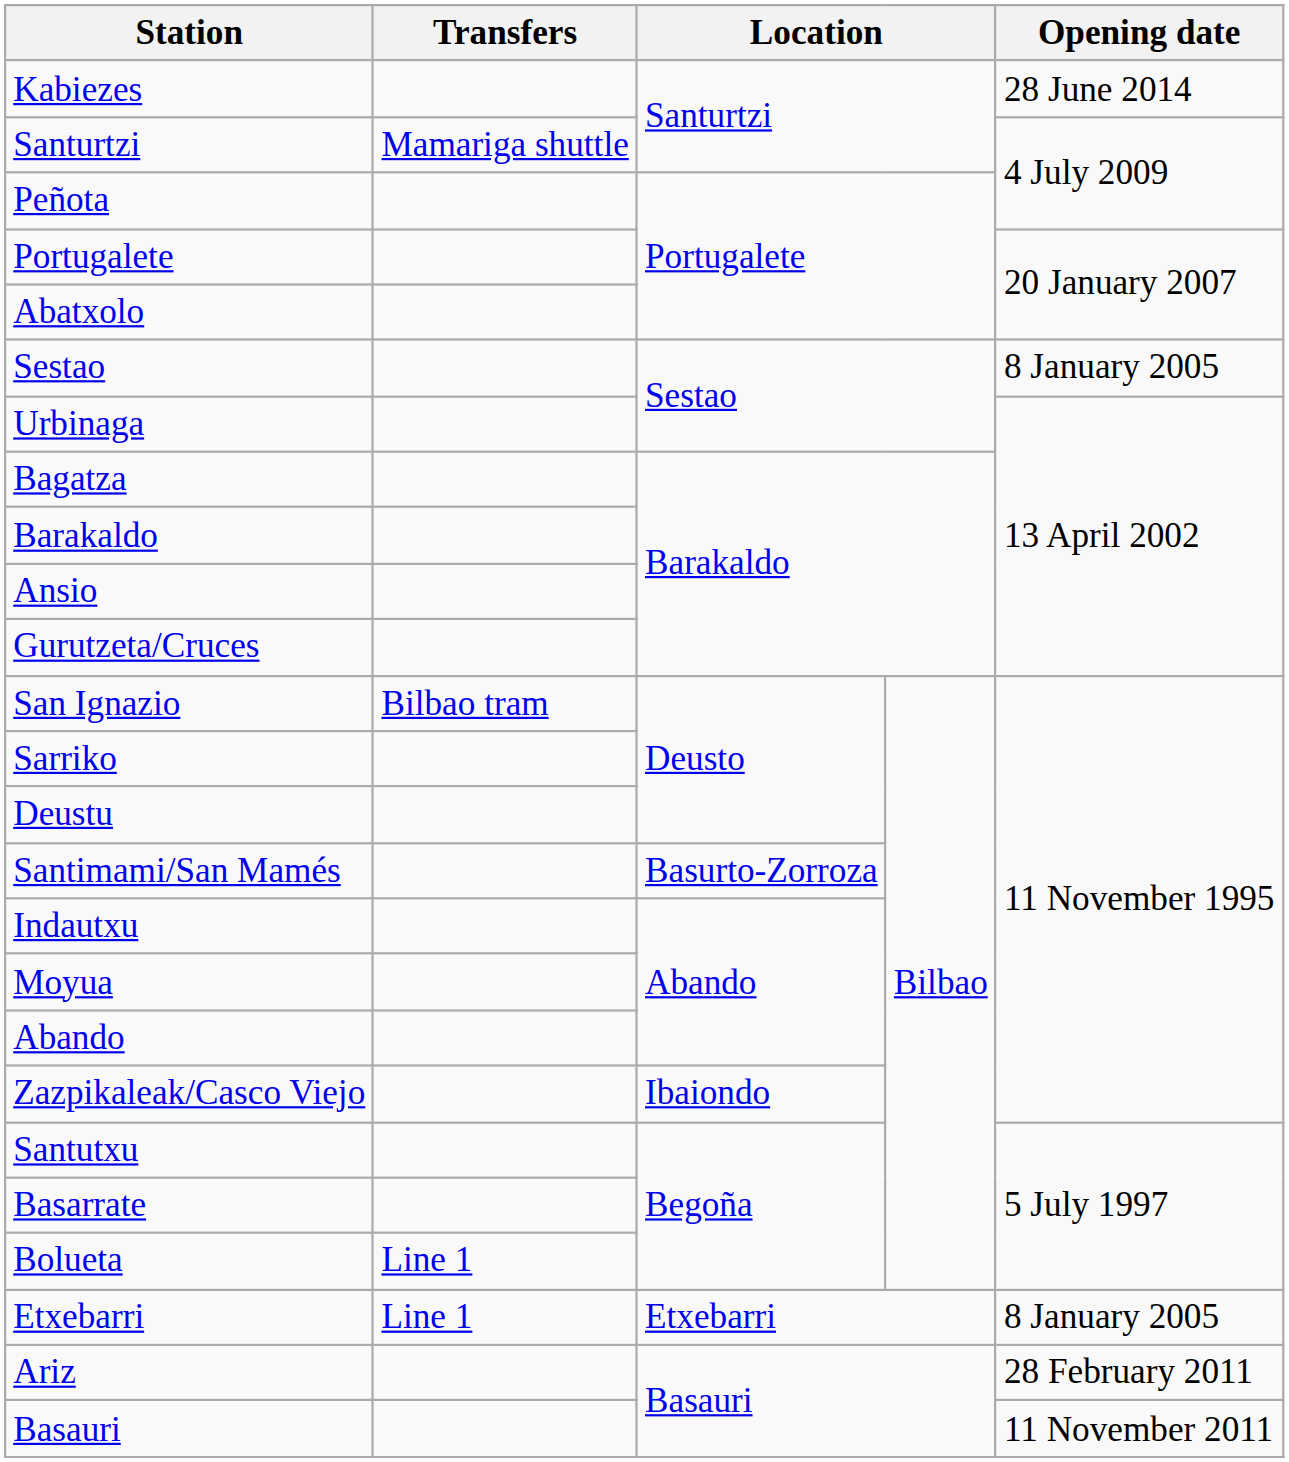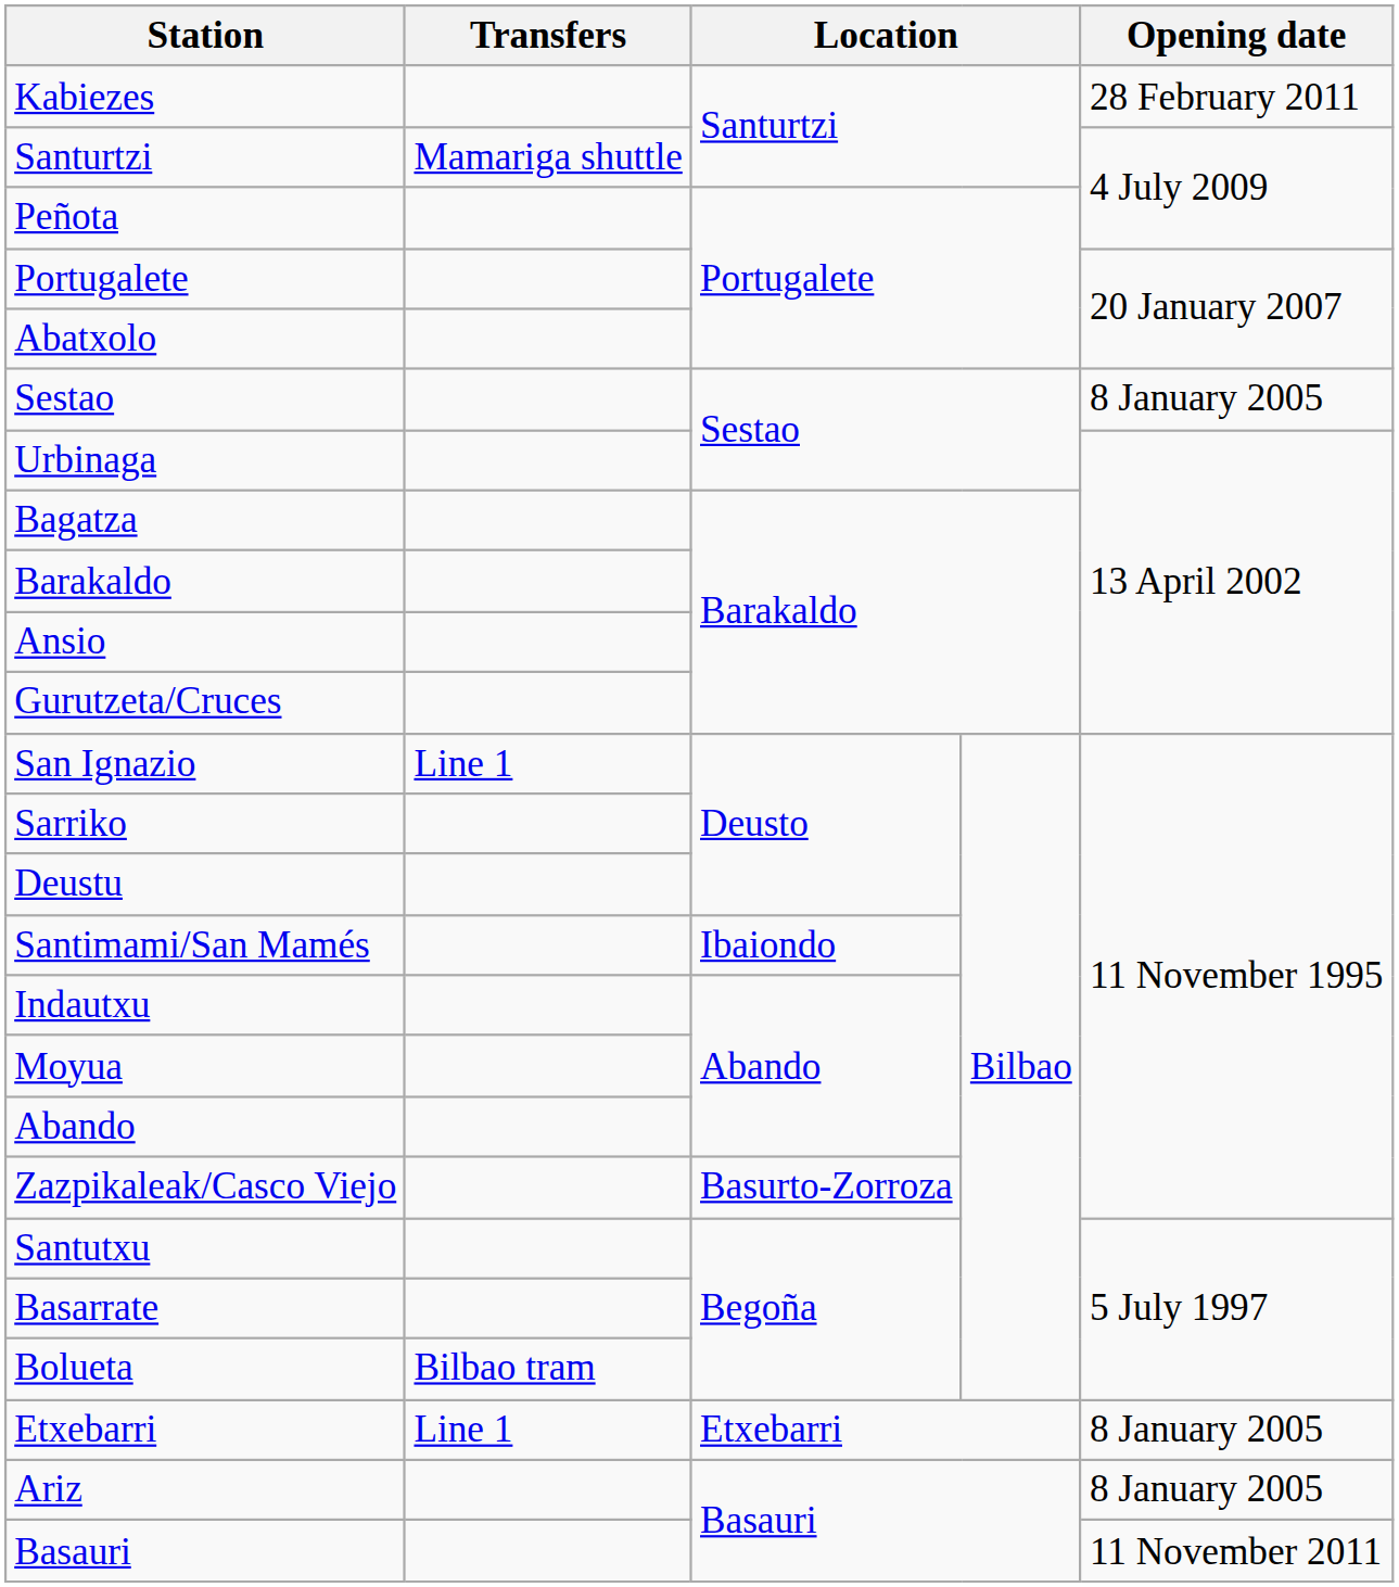Kabiezes | Opening date: 28 June 2014 -> 28 February 2011
San Ignazio | Transfers: Bilbao tram -> Line 1
Santimami/San Mamés | column 3: Basurto-Zorroza -> Ibaiondo
Zazpikaleak/Casco Viejo | column 3: Ibaiondo -> Basurto-Zorroza
Bolueta | Transfers: Line 1 -> Bilbao tram
Ariz | Opening date: 28 February 2011 -> 8 January 2005
